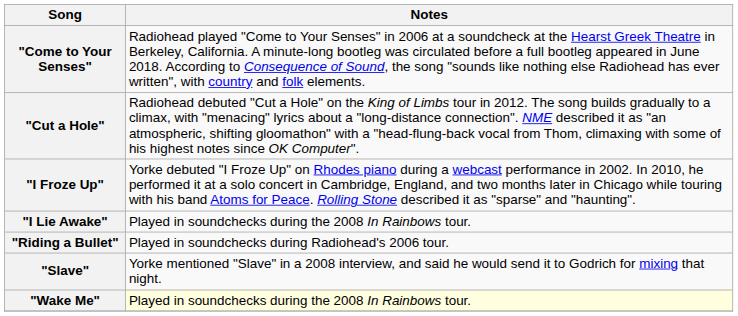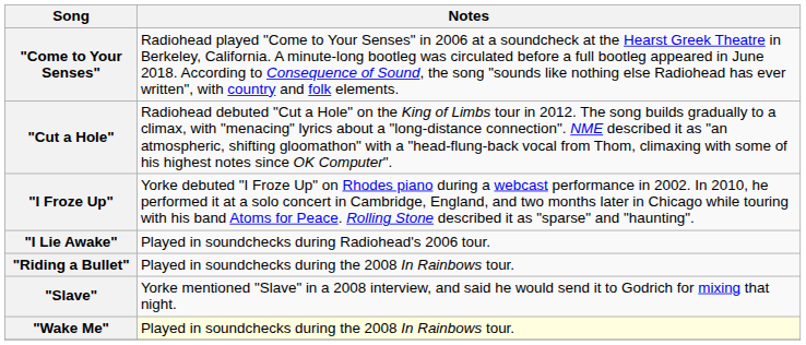"I Lie Awake" | Notes: Played in soundchecks during the 2008 In Rainbows tour. -> Played in soundchecks during Radiohead's 2006 tour.
"Riding a Bullet" | Notes: Played in soundchecks during Radiohead's 2006 tour. -> Played in soundchecks during the 2008 In Rainbows tour.
